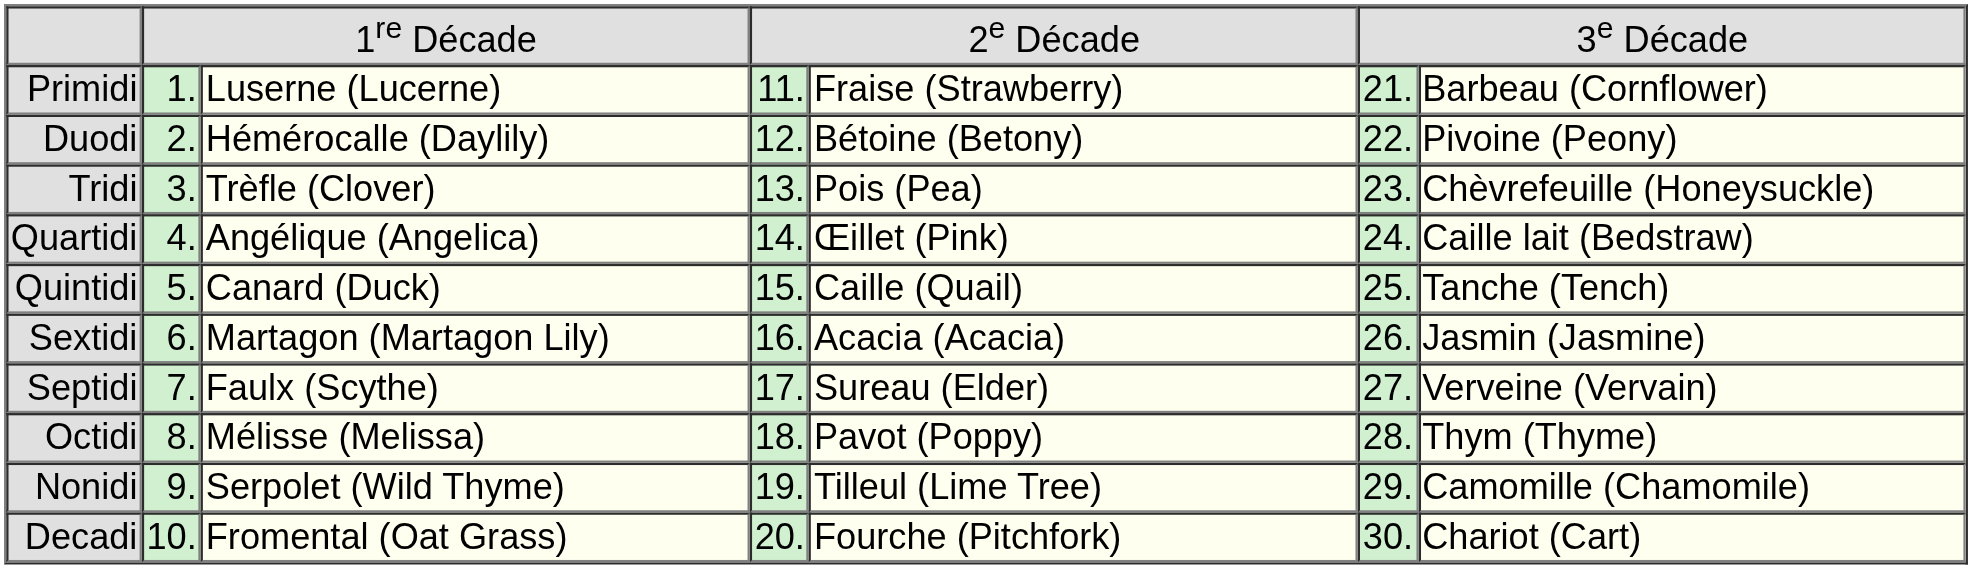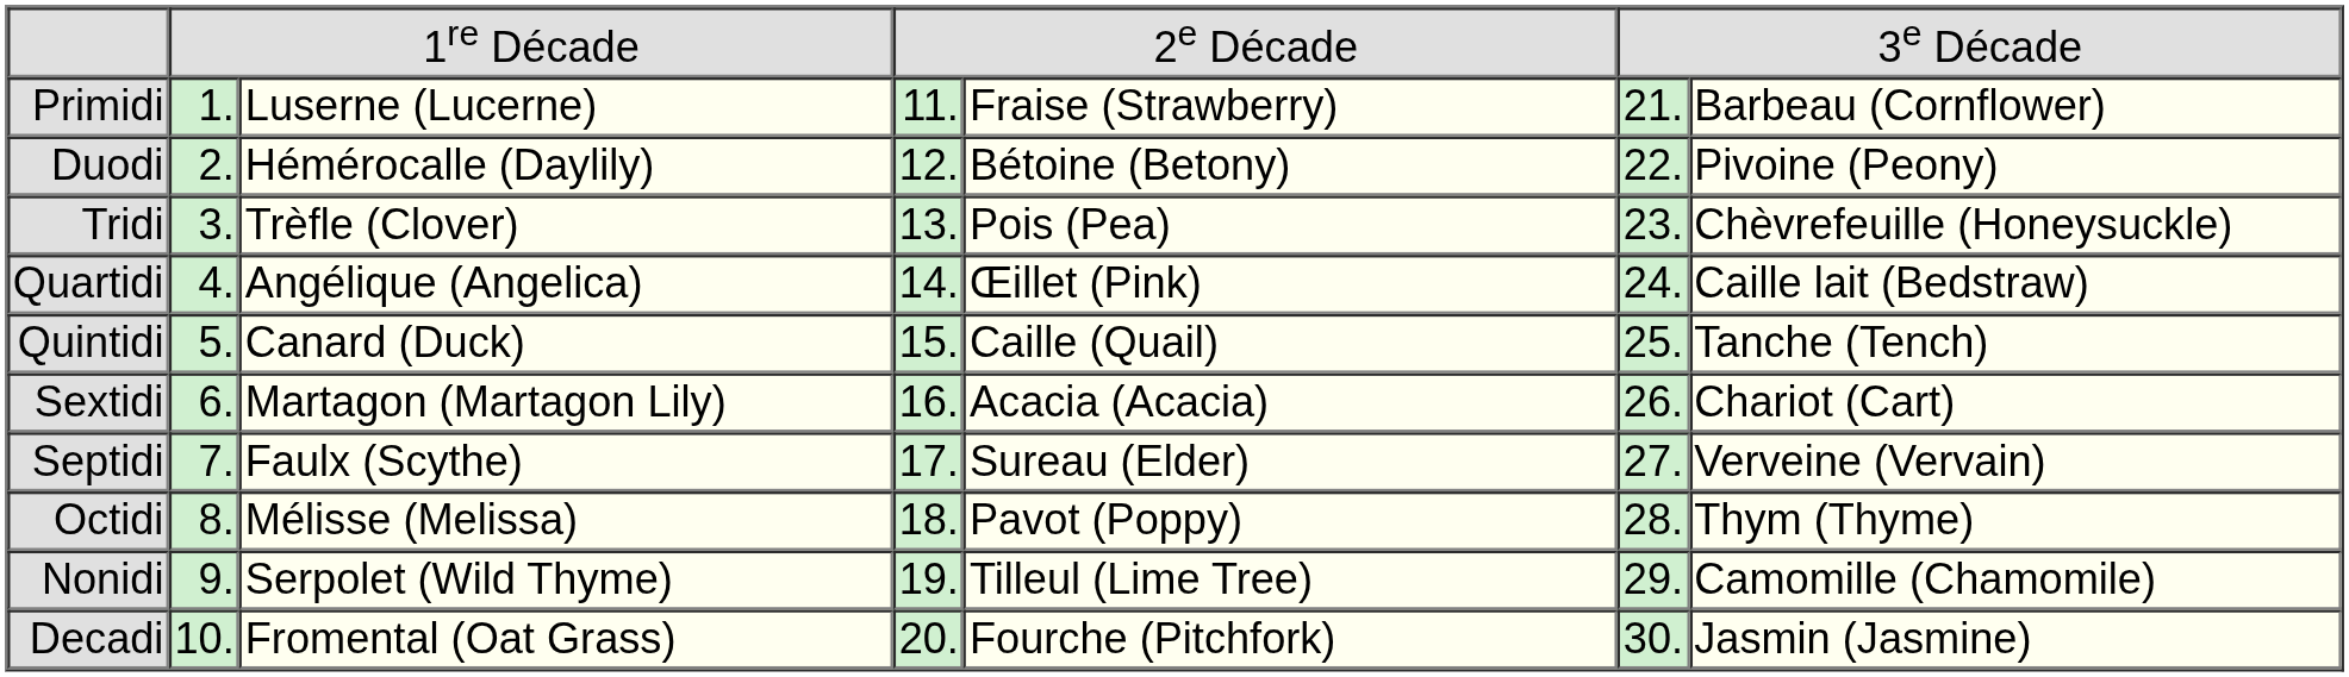Sextidi | column 7: Jasmin (Jasmine) -> Chariot (Cart)
Decadi | column 7: Chariot (Cart) -> Jasmin (Jasmine)
